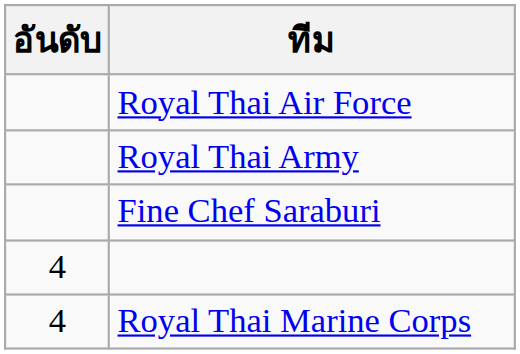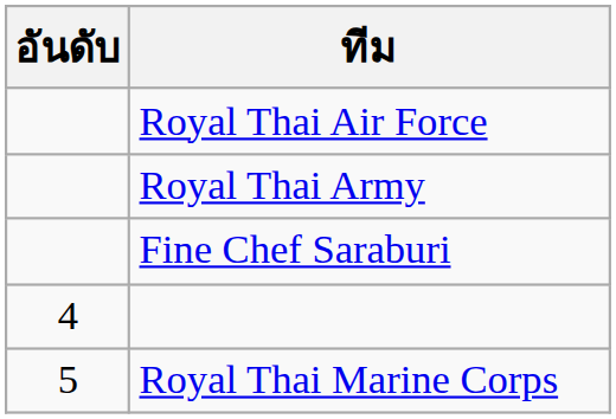Royal Thai Marine Corps | อันดับ: 4 -> 5
